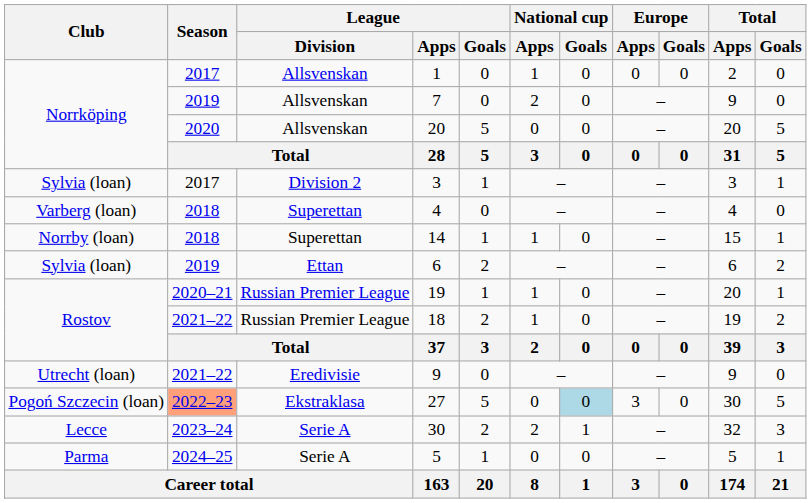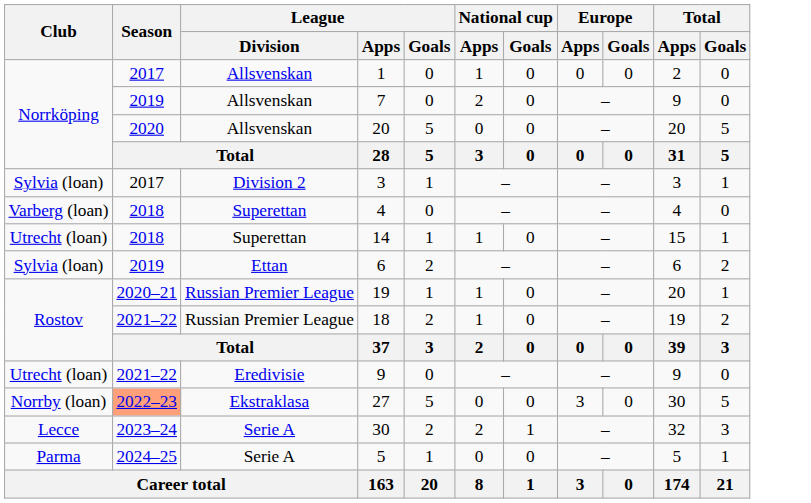14 | Club: Norrby (loan) -> Utrecht (loan)
27 | Club: Pogoń Szczecin (loan) -> Norrby (loan)
27 | National cup / Goals: lightblue background -> no background
